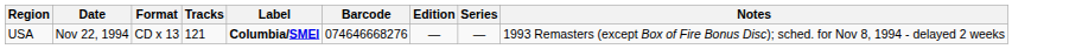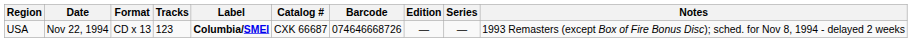+ column: Catalog # | CXK 66687
USA | Tracks: 121 -> 123
USA | Barcode: 074646668276 -> 074646668726
